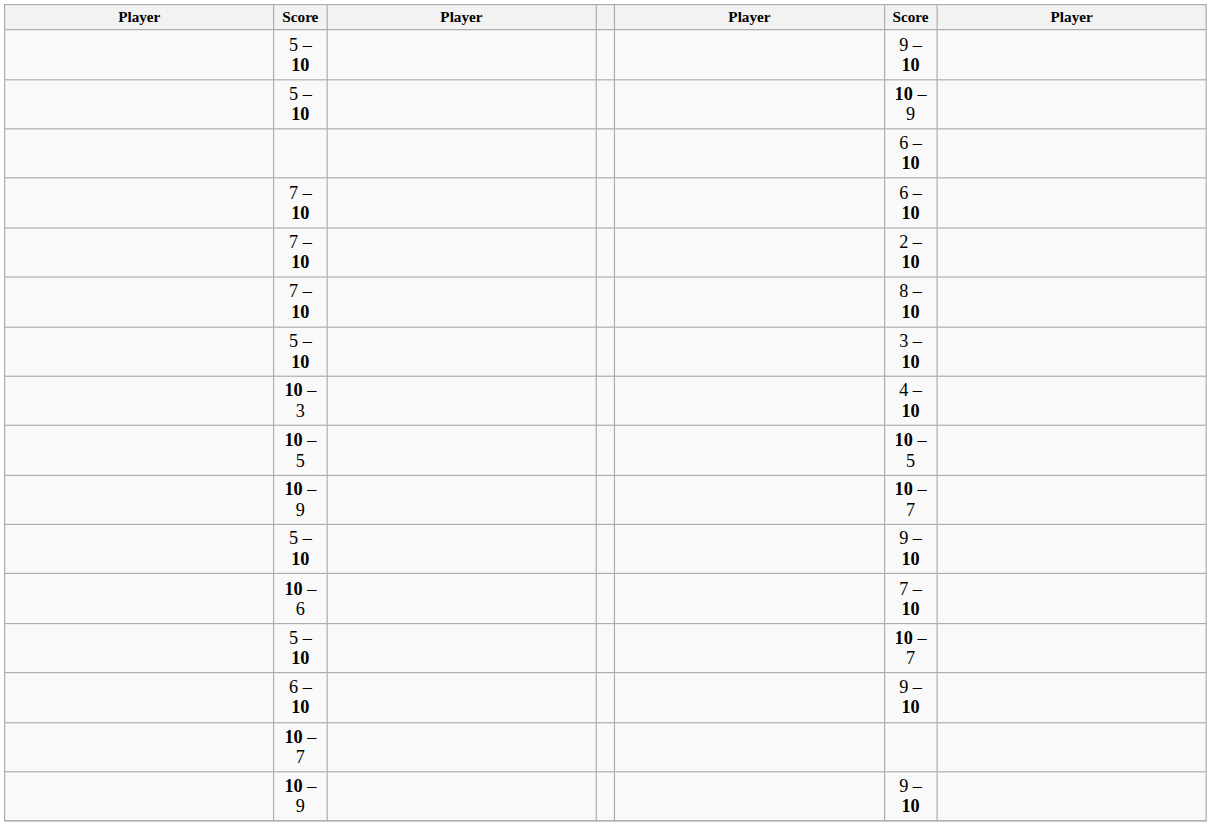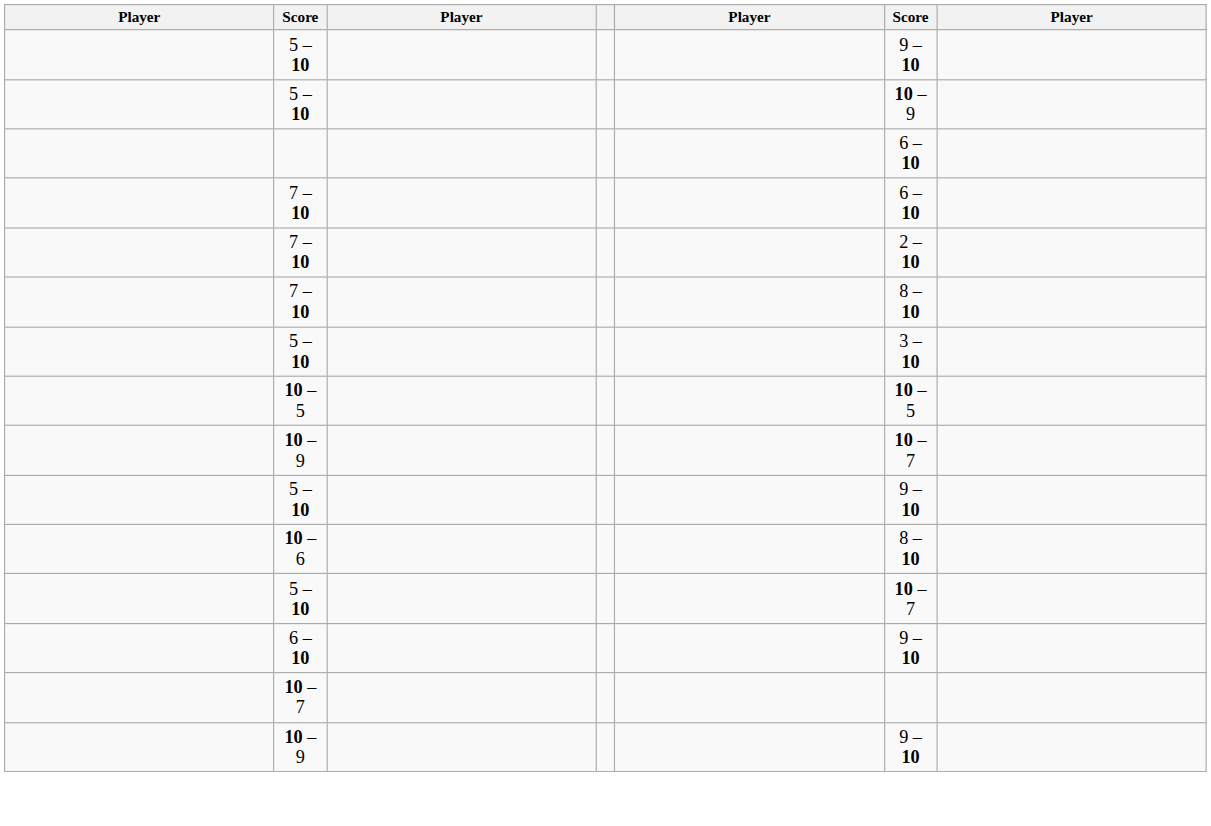- row: 10 – 3 | 4 – 10
10 – 6 | column 6: 7 – 10 -> 8 – 10
